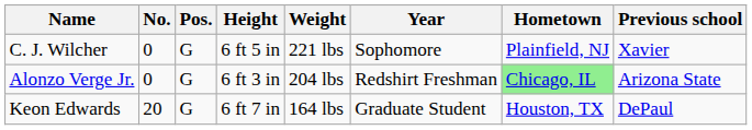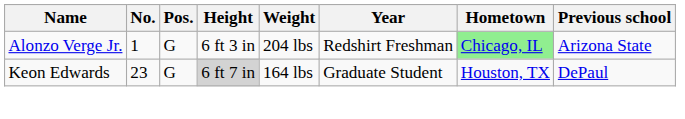- row: C. J. Wilcher | 0 | G | 6 ft 5 in | 221 lbs | Sophomore | Plainfield, NJ | Xavier
Alonzo Verge Jr. | No.: 0 -> 1
Keon Edwards | No.: 20 -> 23
Keon Edwards | Height: no background -> lightgrey background
